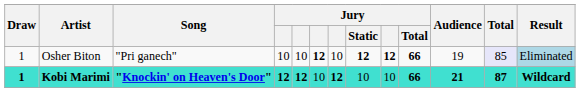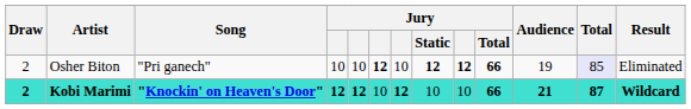Osher Biton | Draw: 1 -> 2
Osher Biton | Result: lightblue background -> no background
Kobi Marimi | Draw: 1 -> 2
